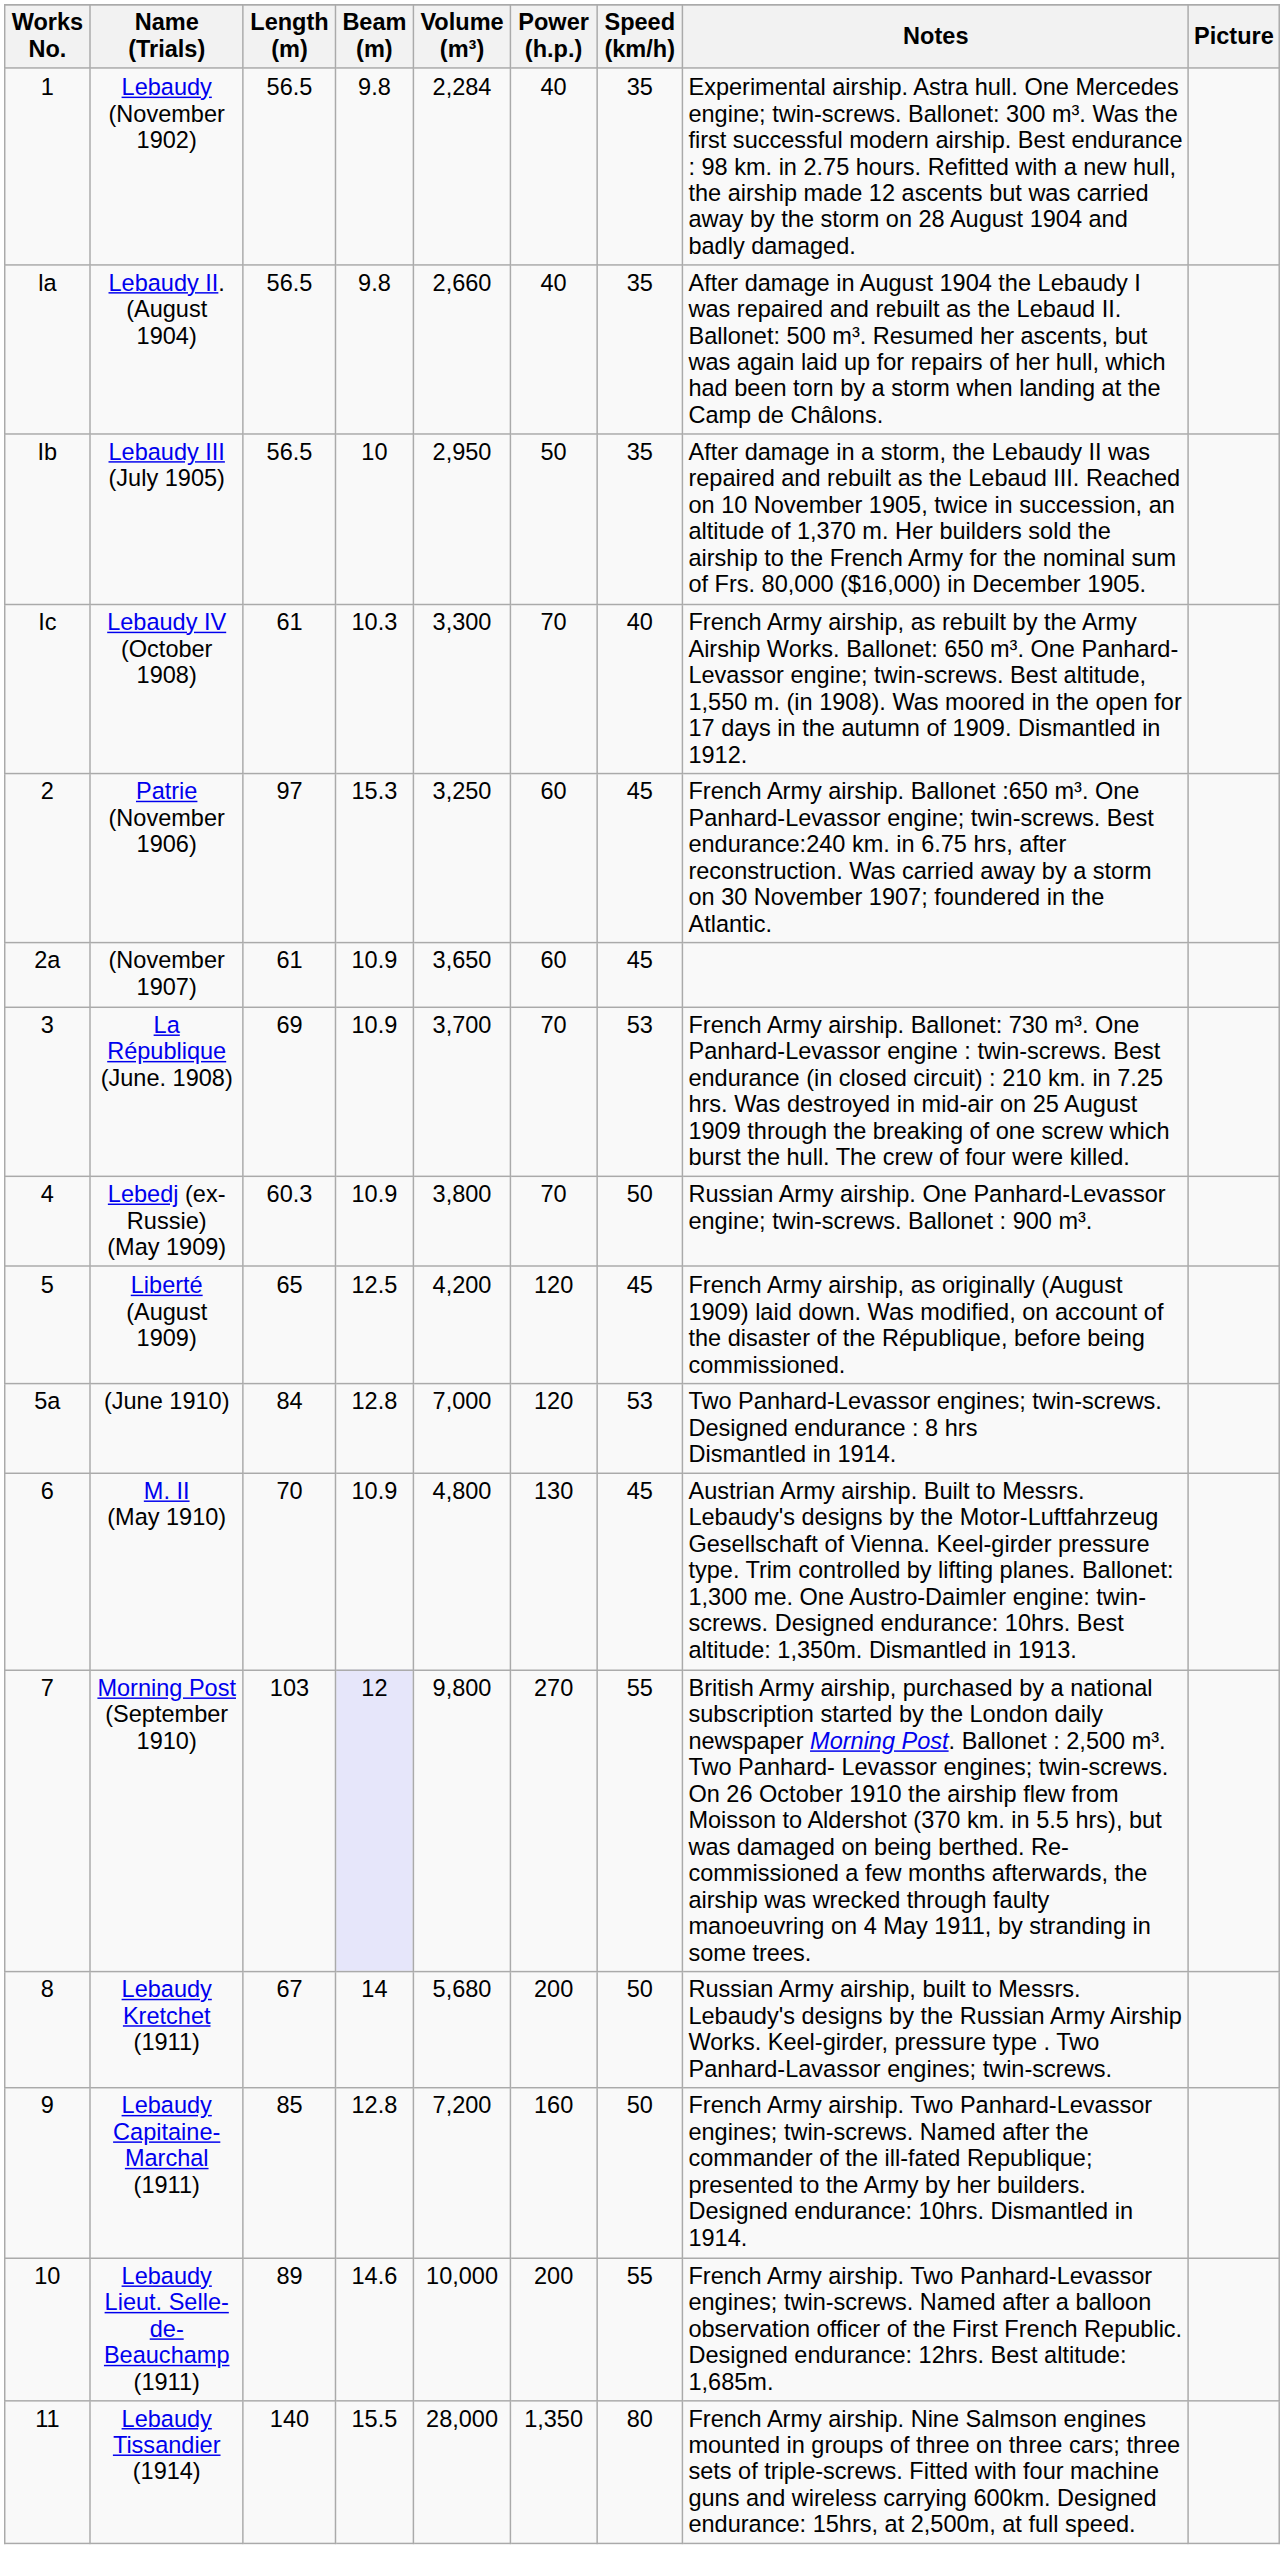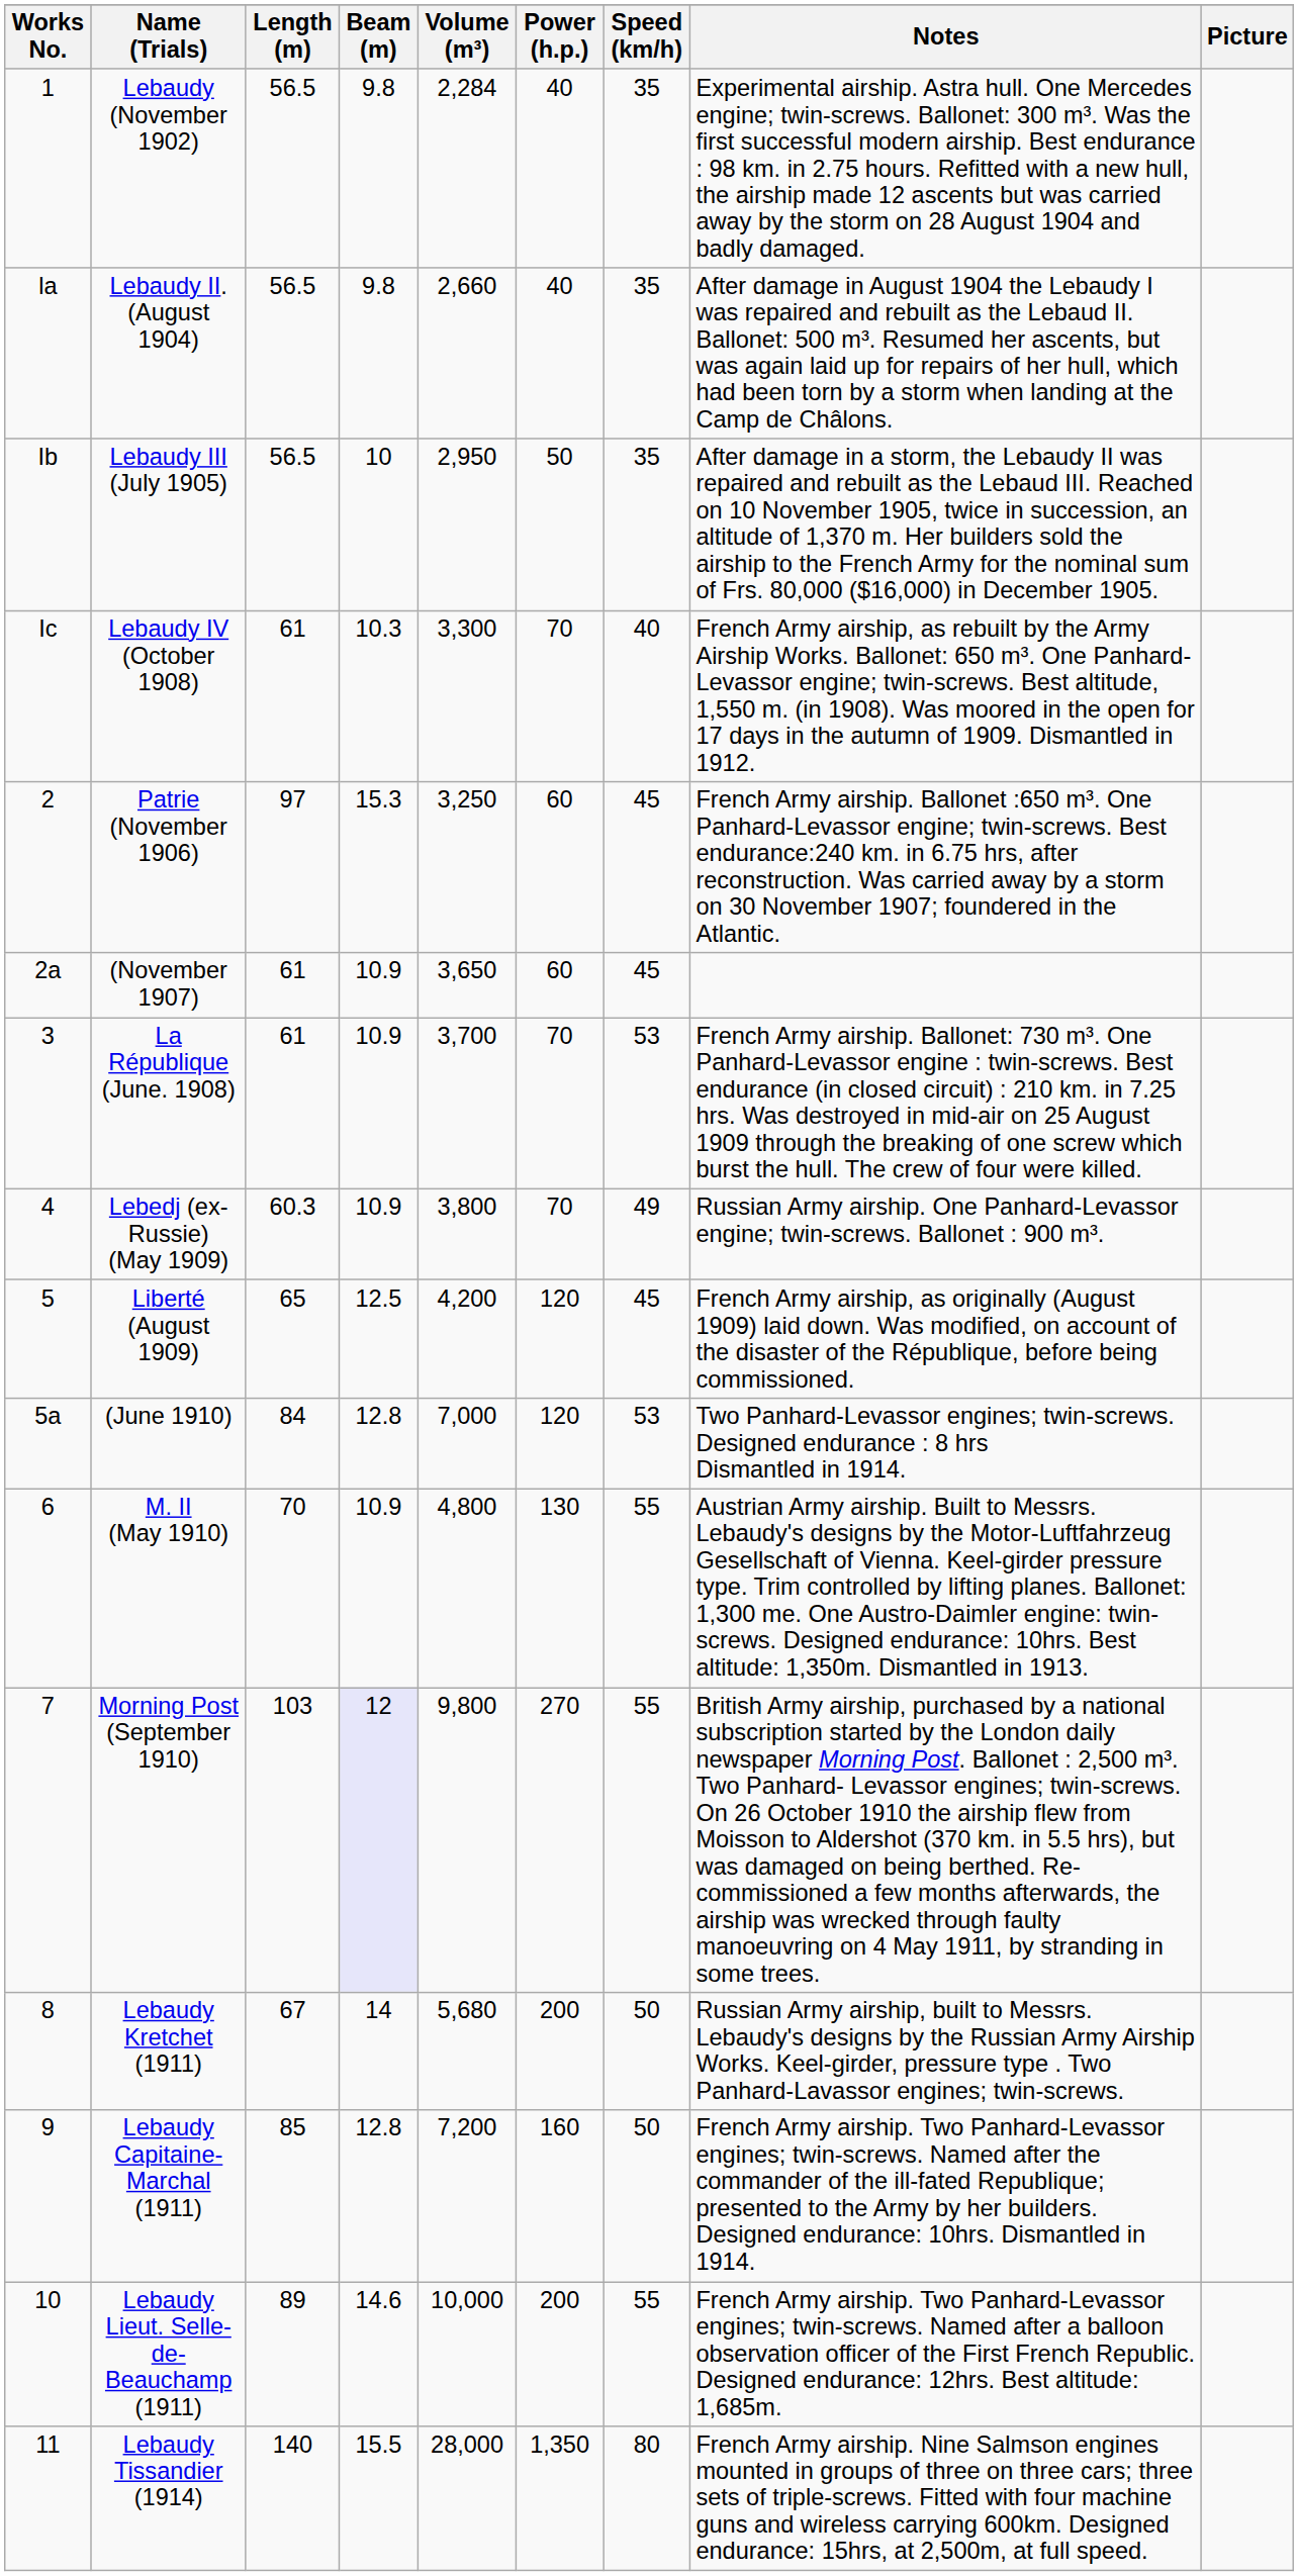La République (June. 1908) | Length (m): 69 -> 61
Lebedj (ex-Russie) (May 1909) | Speed (km/h): 50 -> 49
M. II (May 1910) | Speed (km/h): 45 -> 55
